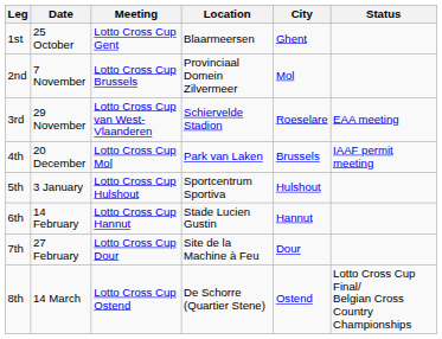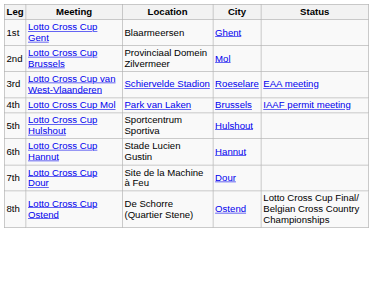- column: Date | 25 October | 7 November | 29 November | 20 December | 3 January | 14 February | 27 February | 14 March
